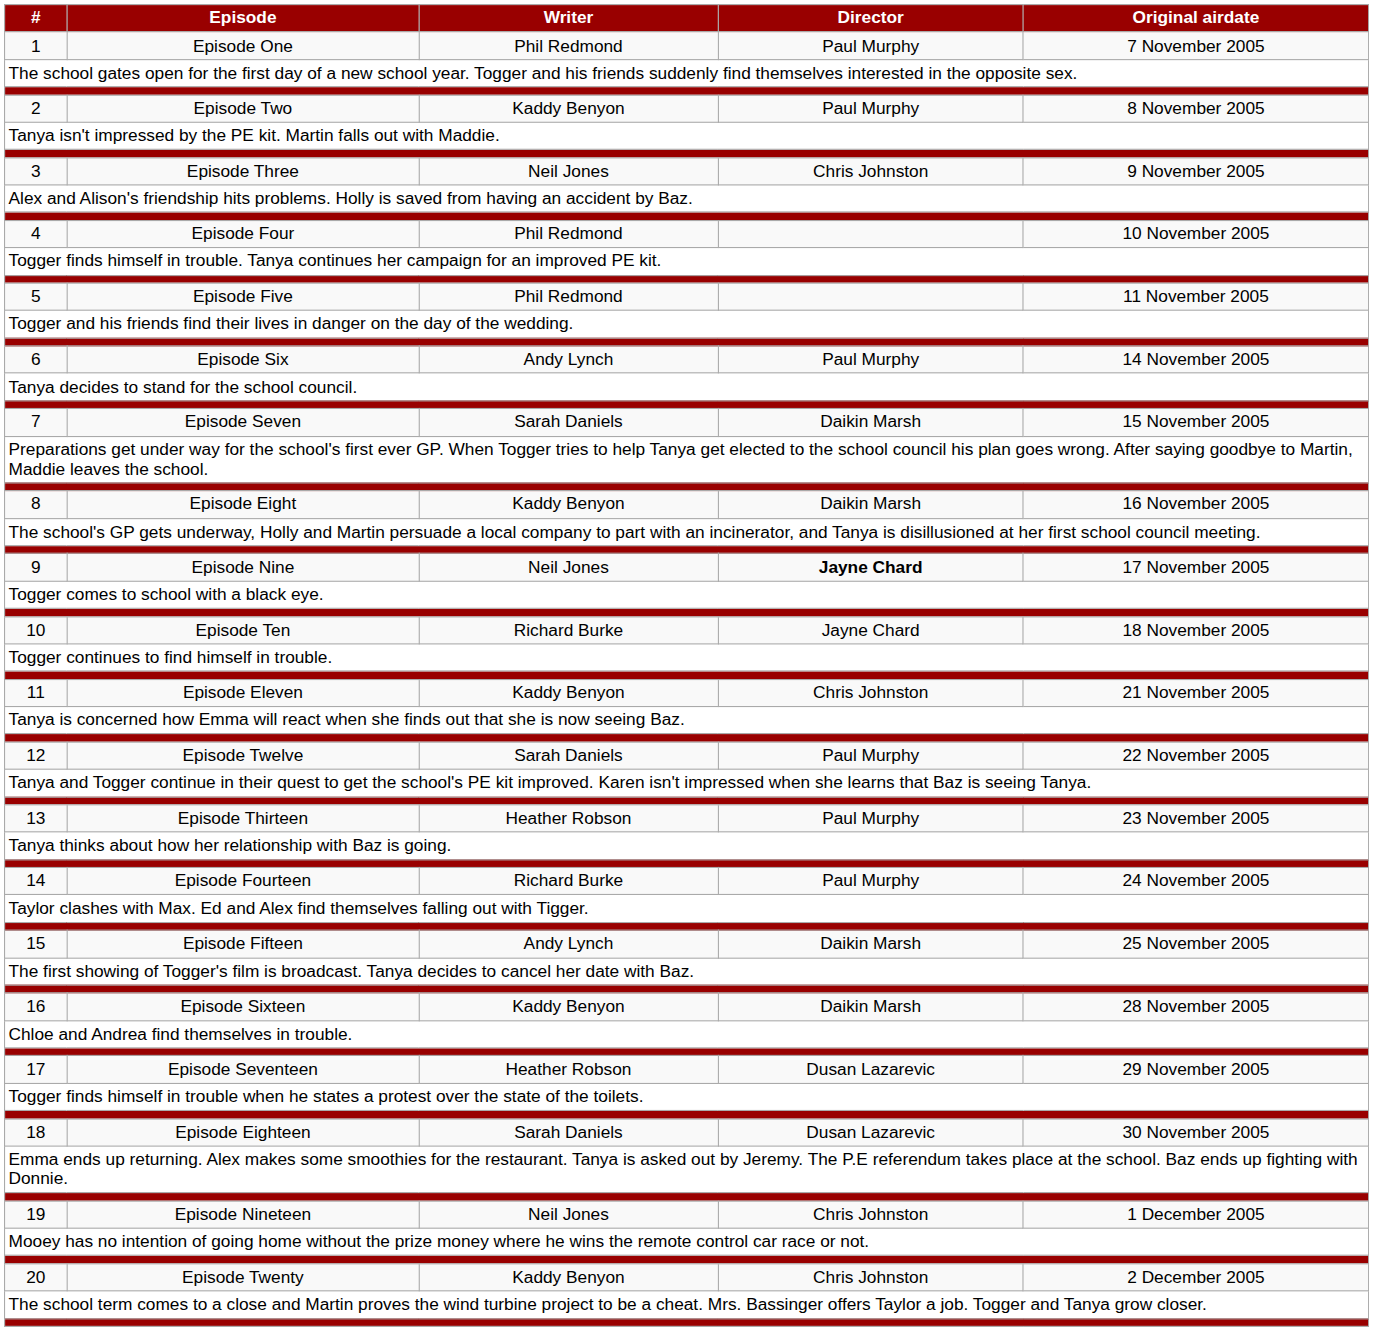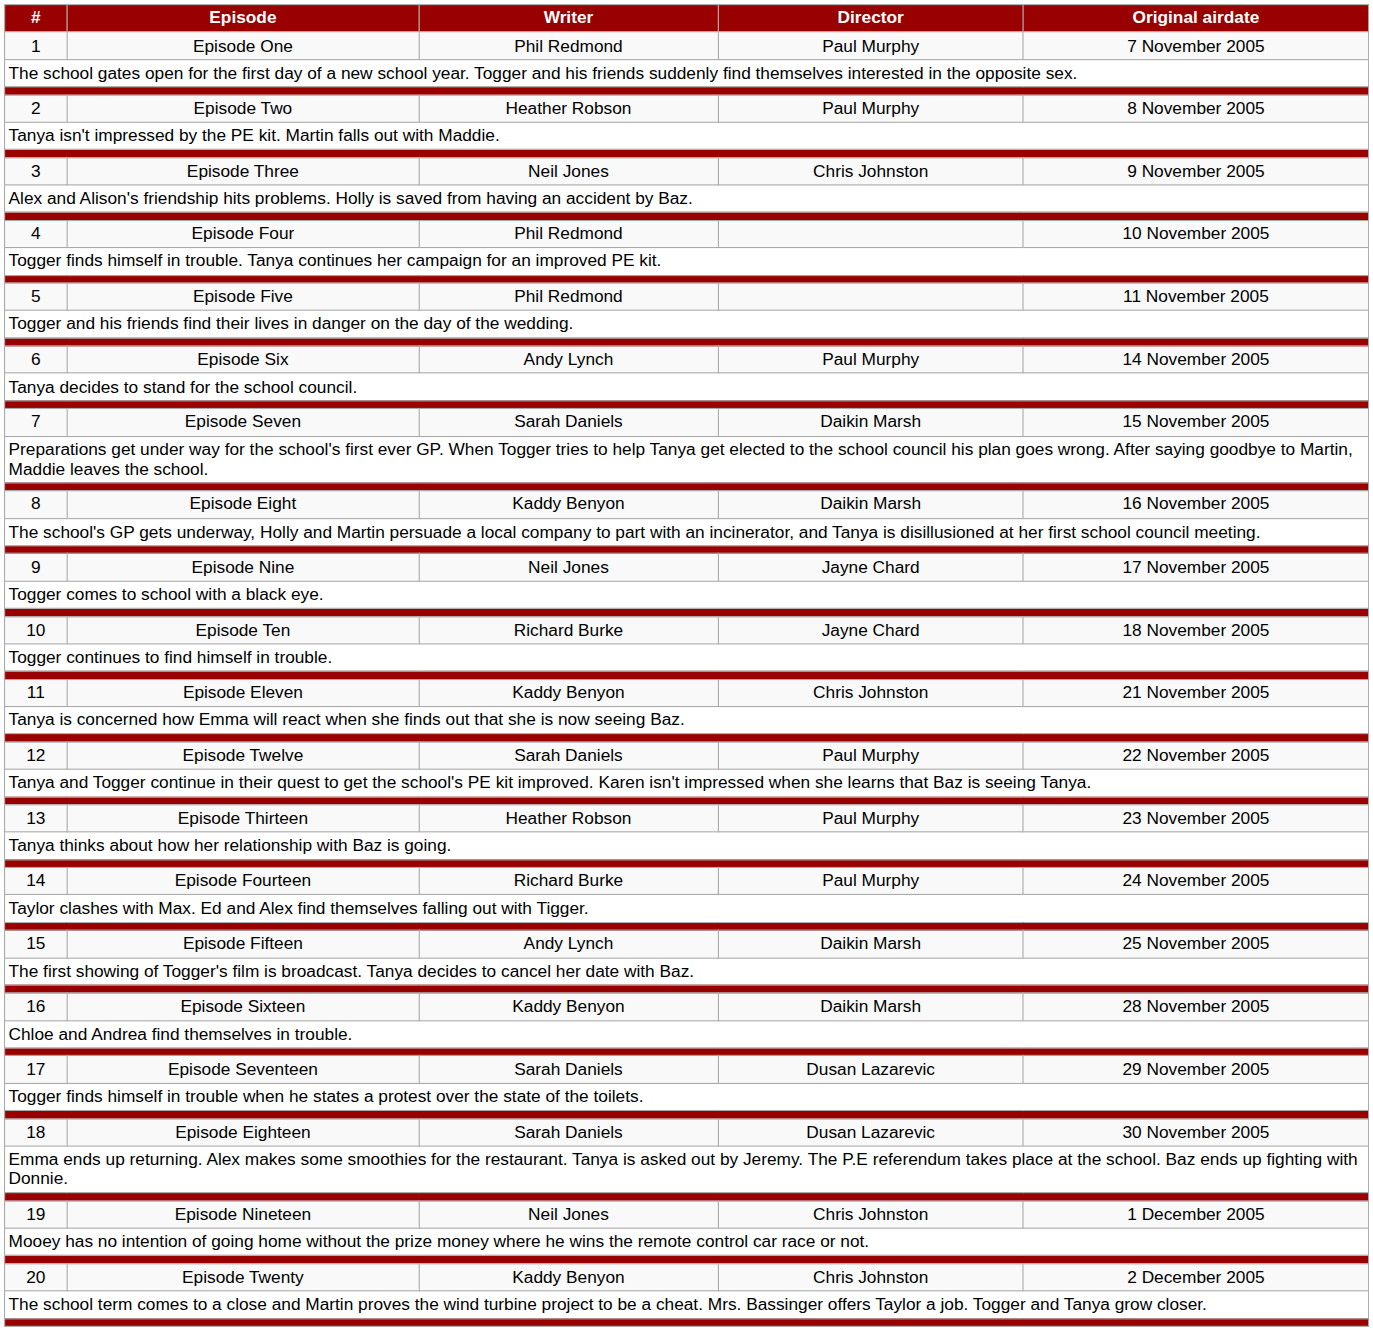2 | Writer: Kaddy Benyon -> Heather Robson
9 | Director: bold -> normal
17 | Writer: Heather Robson -> Sarah Daniels
